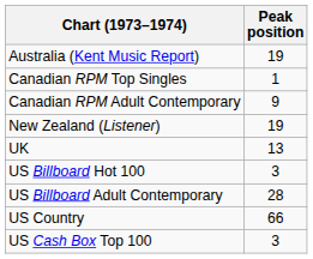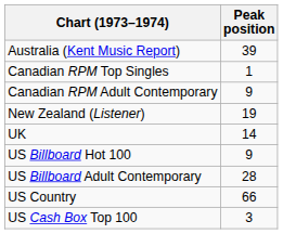Australia (Kent Music Report) | Peak position: 19 -> 39
UK | Peak position: 13 -> 14
US Billboard Hot 100 | Peak position: 3 -> 9
